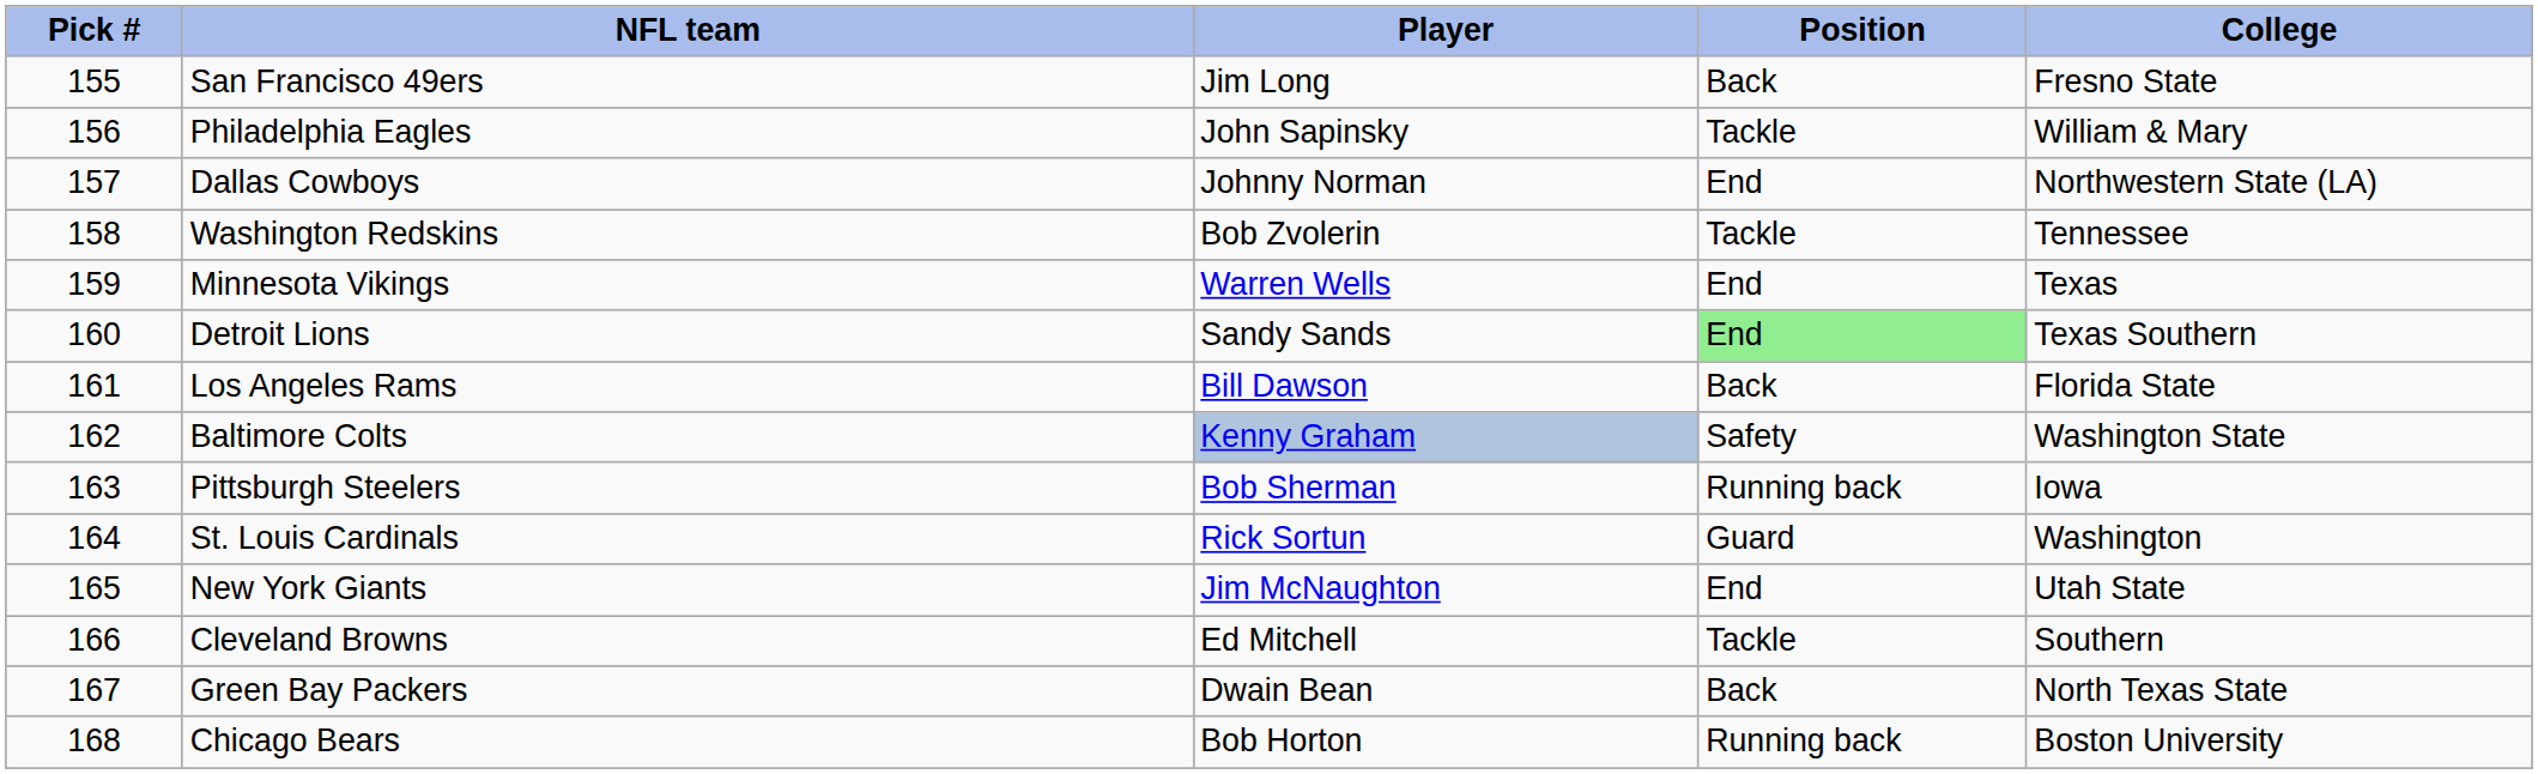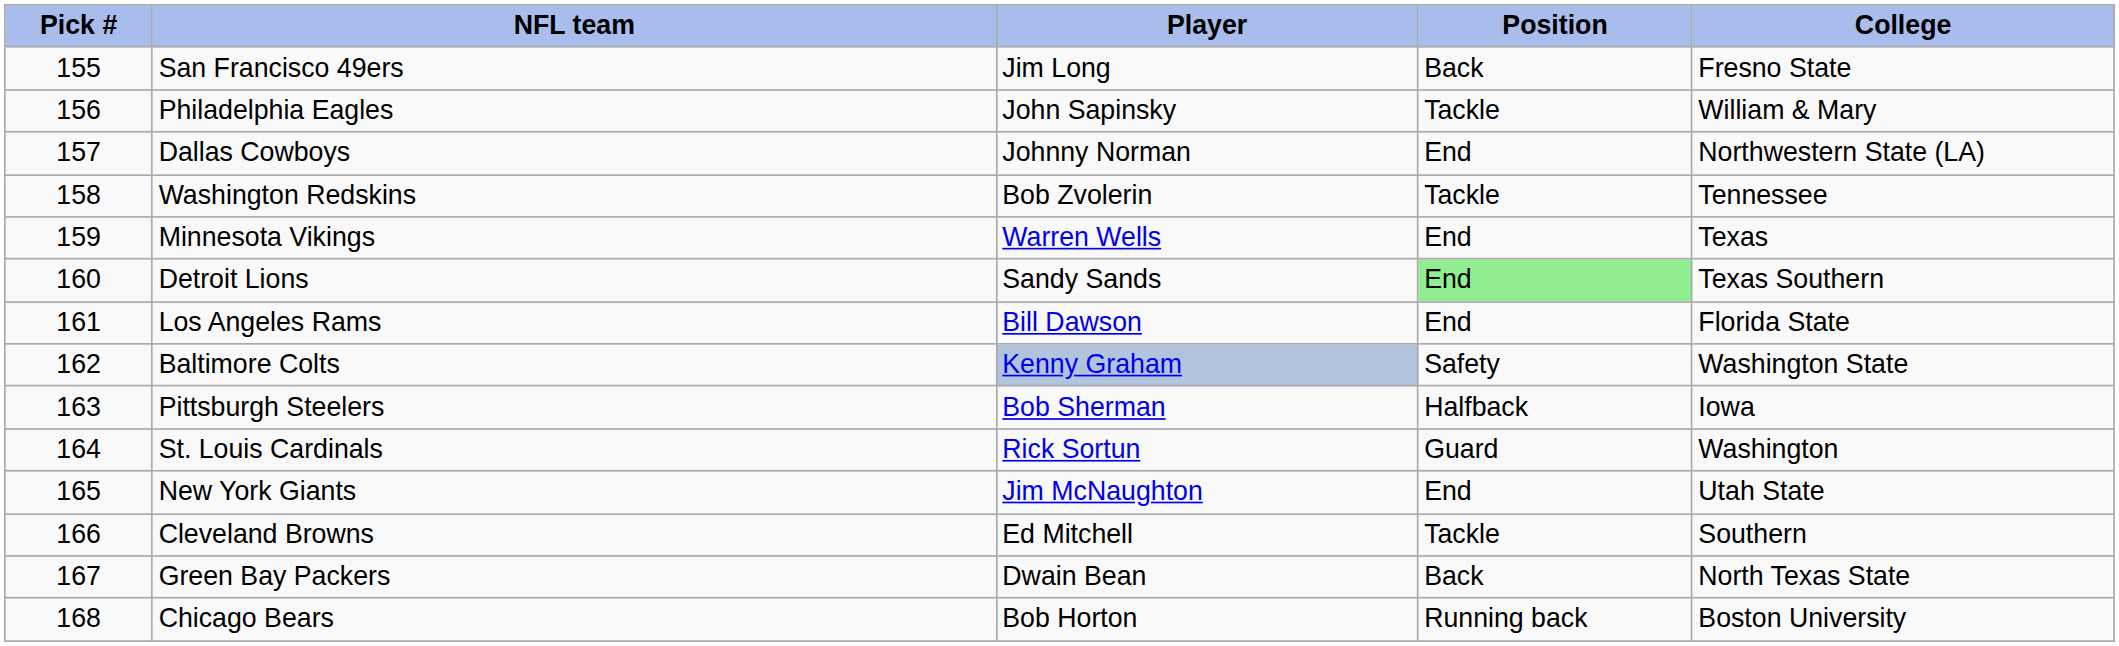Los Angeles Rams | Position: Back -> End
Pittsburgh Steelers | Position: Running back -> Halfback
